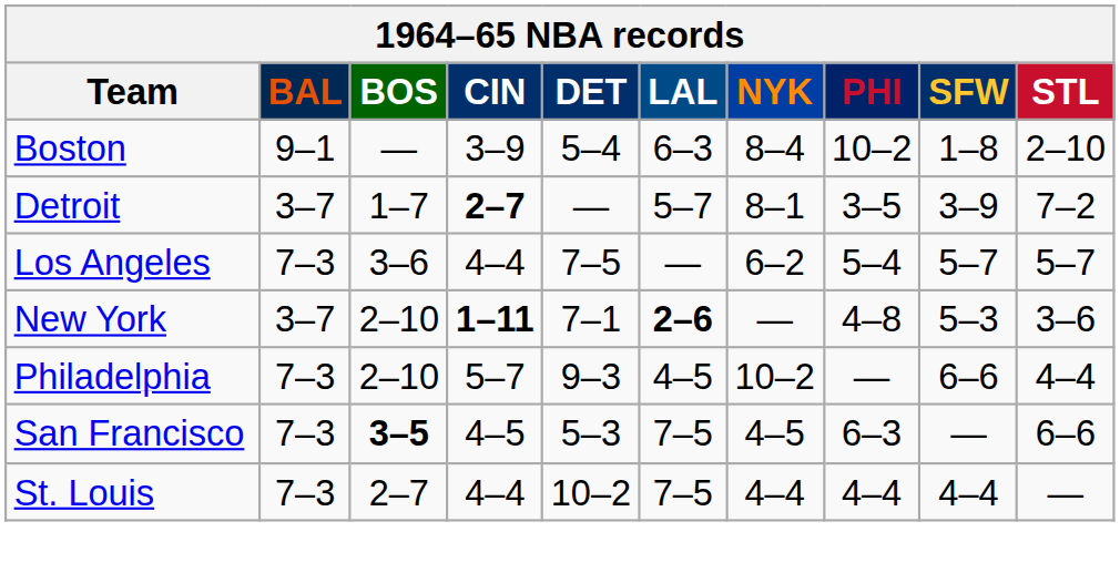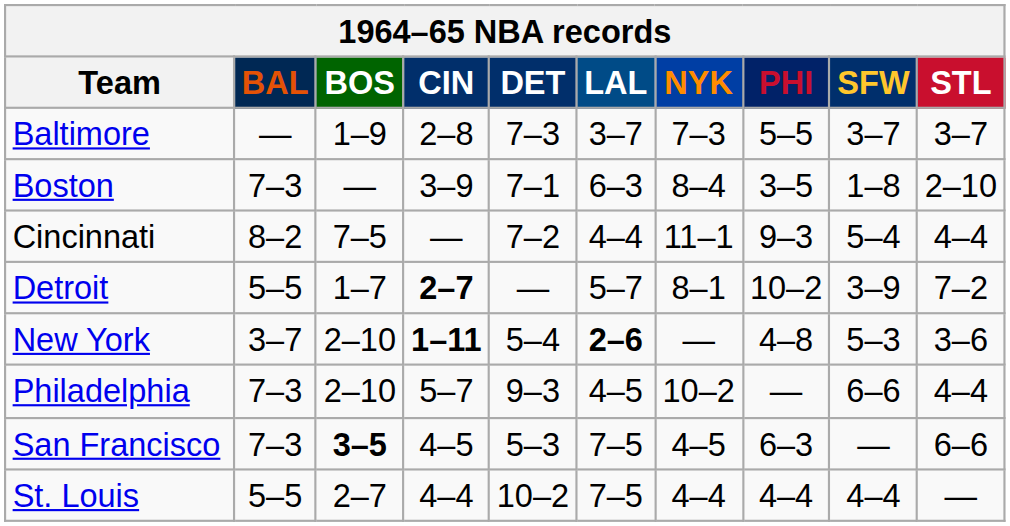+ row: Baltimore | — | 1–9 | 2–8 | 7–3 | 3–7 | 7–3 | 5–5 | 3–7 | 3–7
Boston | BAL: 9–1 -> 7–3
Boston | DET: 5–4 -> 7–1
Boston | PHI: 10–2 -> 3–5
+ row: Cincinnati | 8–2 | 7–5 | — | 7–2 | 4–4 | 11–1 | 9–3 | 5–4 | 4–4
Detroit | BAL: 3–7 -> 5–5
Detroit | PHI: 3–5 -> 10–2
- row: Los Angeles | 7–3 | 3–6 | 4–4 | 7–5 | — | 6–2 | 5–4 | 5–7 | 5–7
New York | DET: 7–1 -> 5–4
St. Louis | BAL: 7–3 -> 5–5
